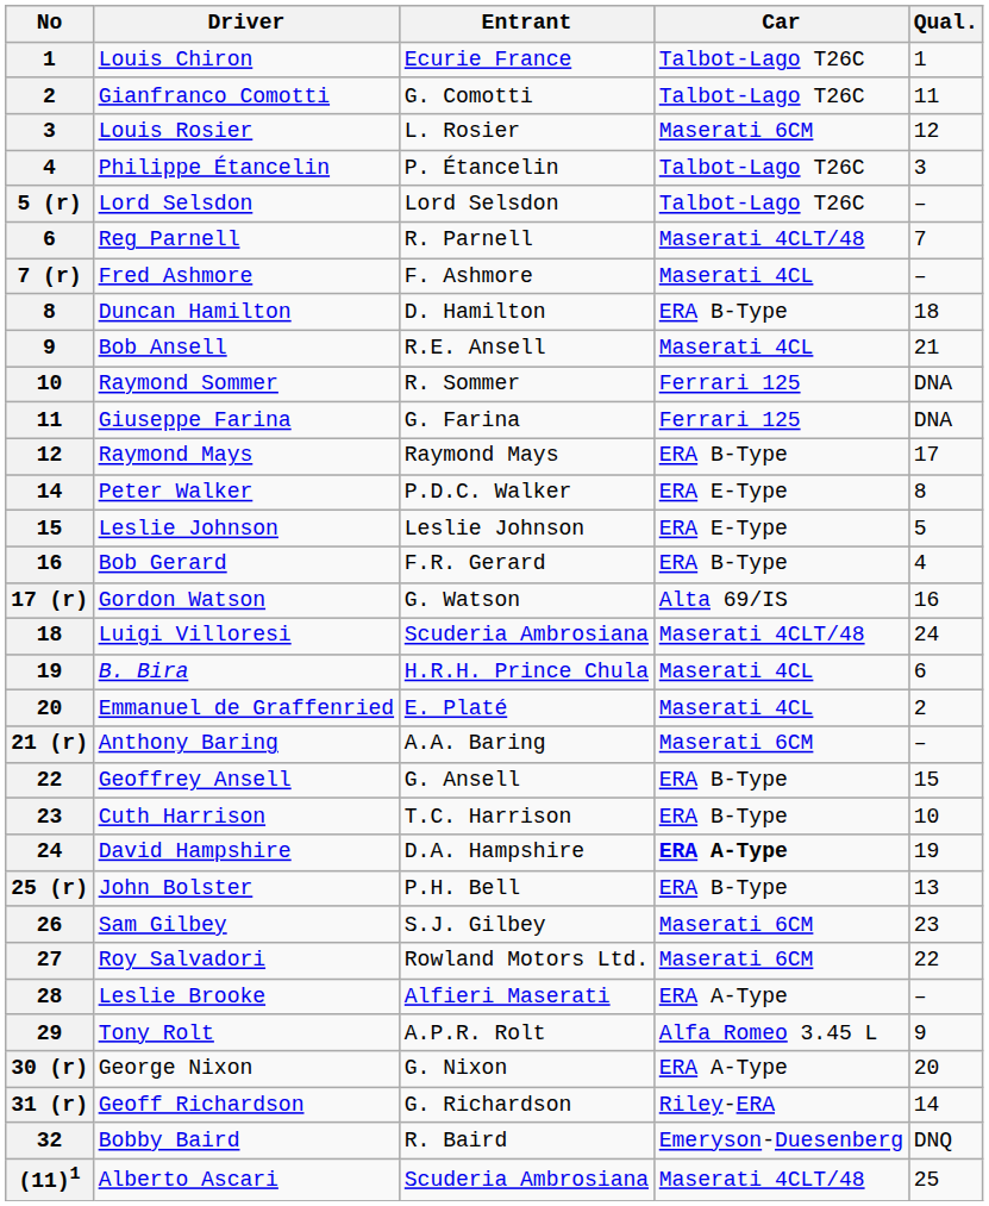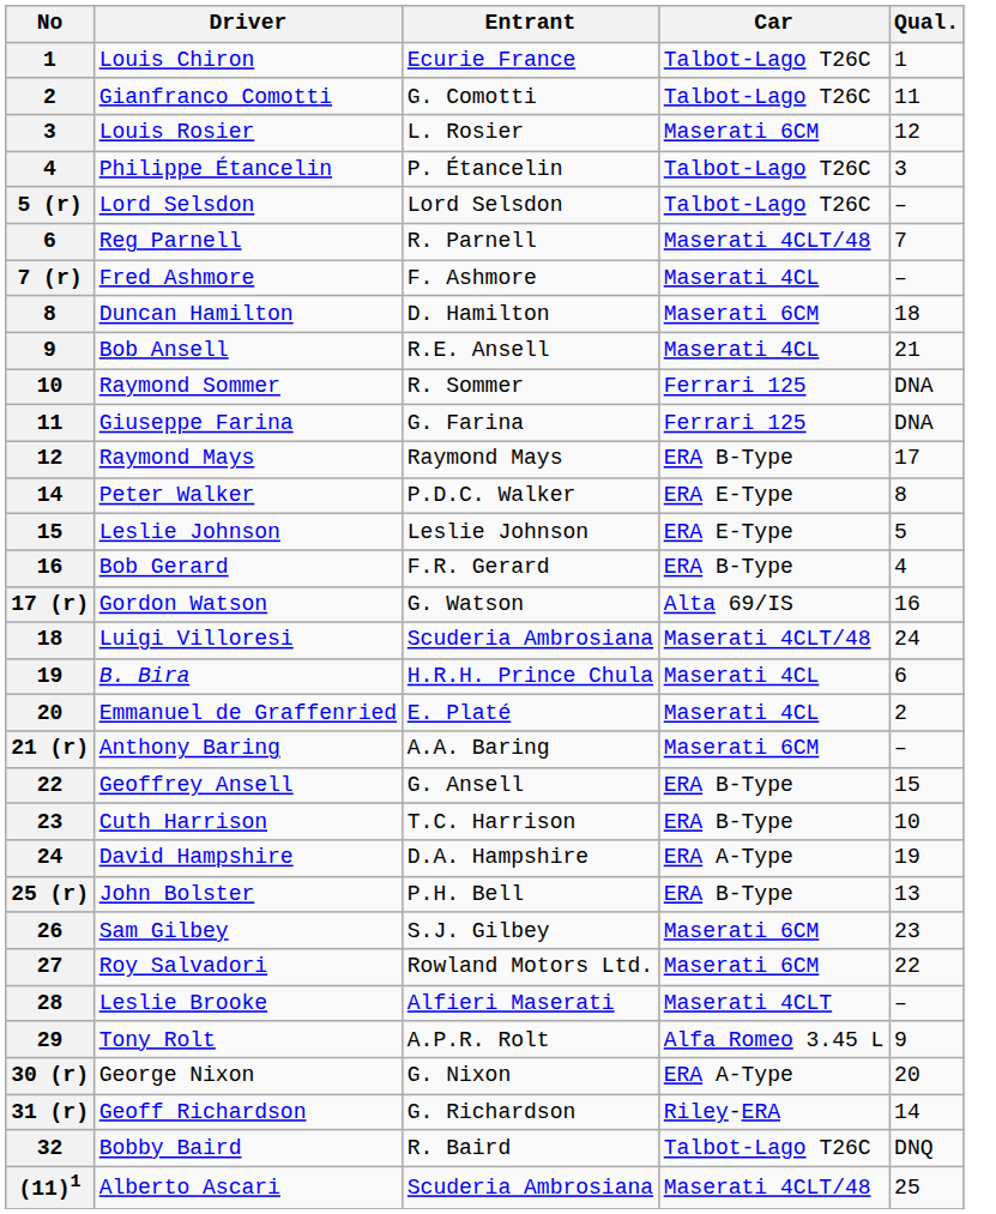Duncan Hamilton | Car: ERA B-Type -> Maserati 6CM
David Hampshire | Car: bold -> normal
Leslie Brooke | Car: ERA A-Type -> Maserati 4CLT
Bobby Baird | Car: Emeryson-Duesenberg -> Talbot-Lago T26C
